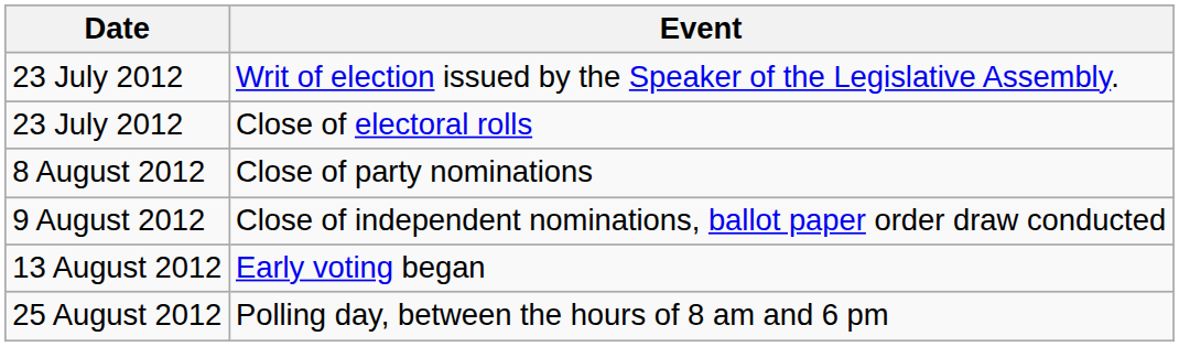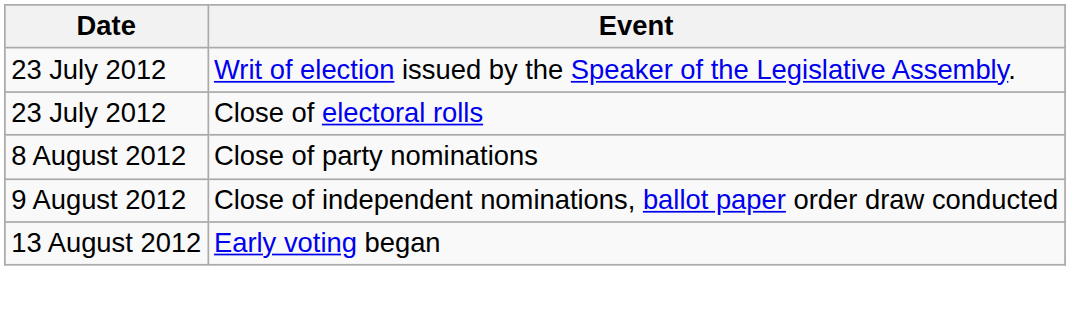- row: 25 August 2012 | Polling day, between the hours of 8 am and 6 pm
